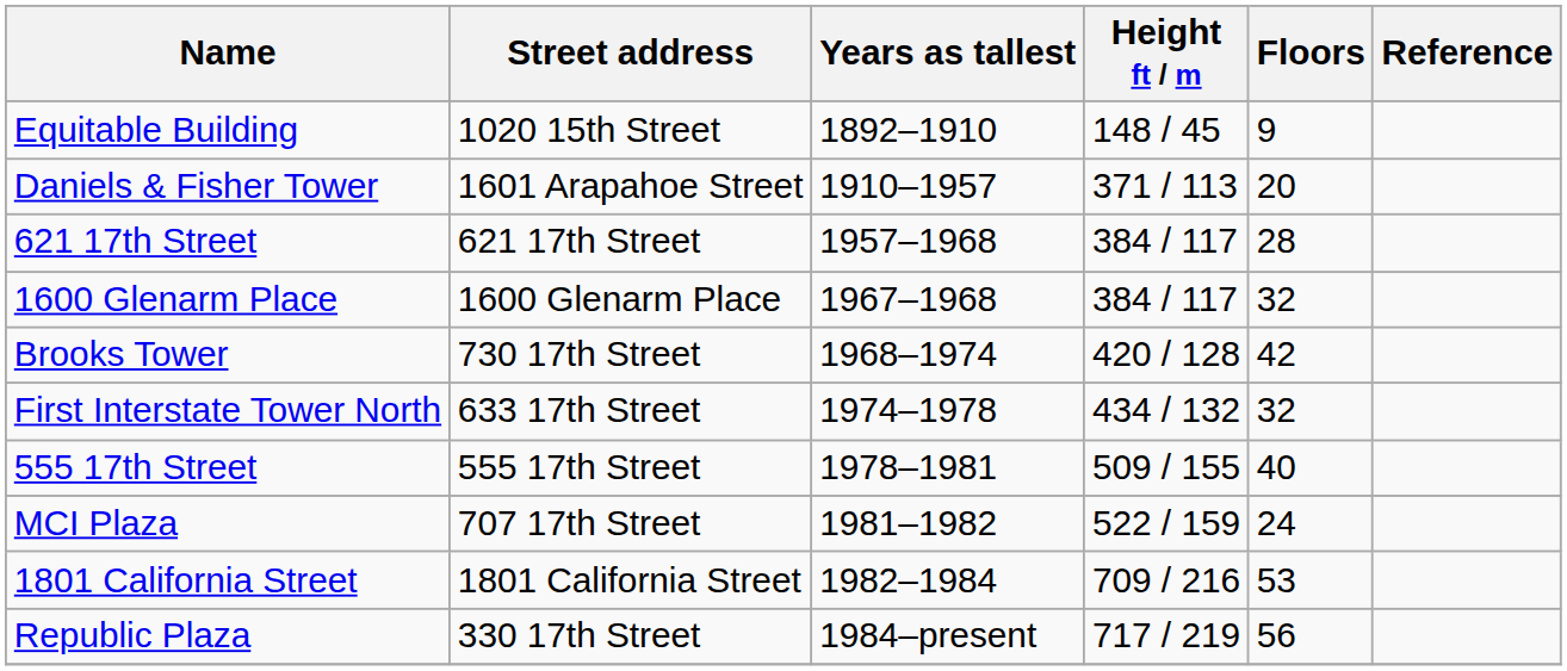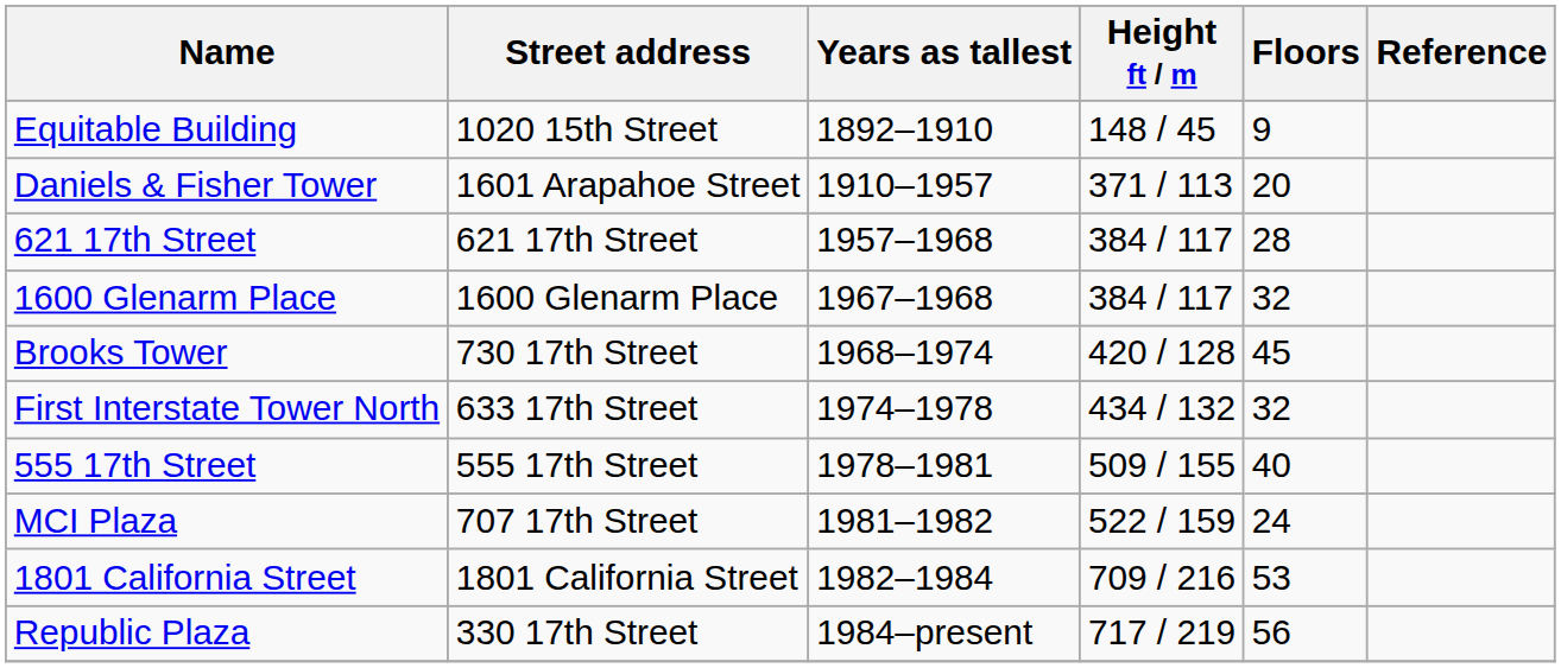Brooks Tower | Floors: 42 -> 45
